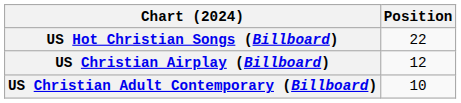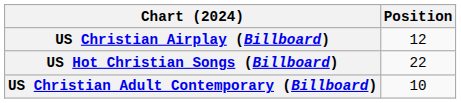rows swapped: US Hot Christian Songs (Billboard) <-> US Christian Airplay (Billboard)
